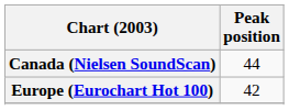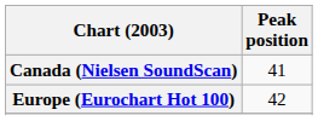Canada (Nielsen SoundScan) | Peak position: 44 -> 41
